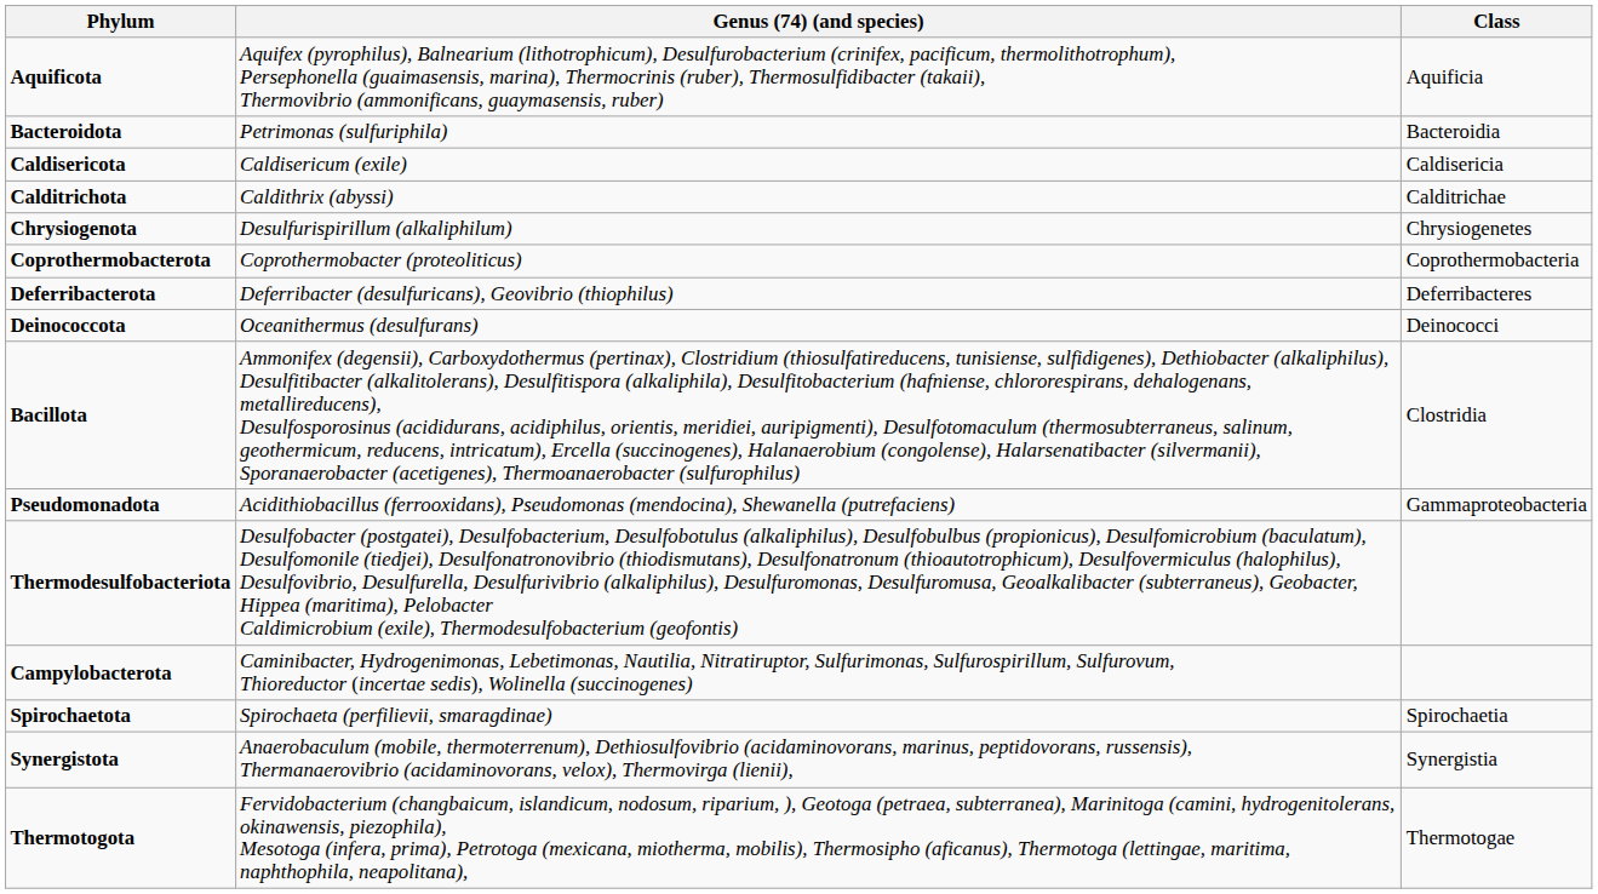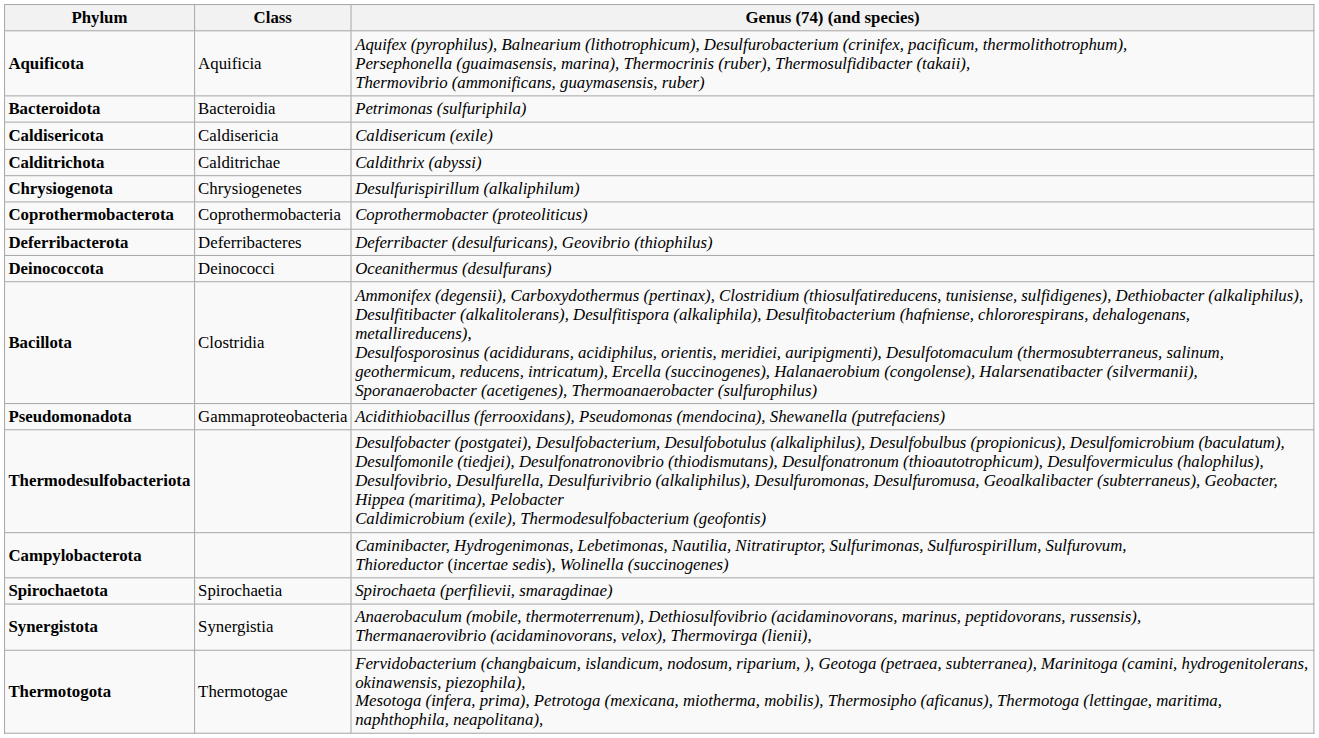columns swapped: Class <-> Genus (74) (and species)
